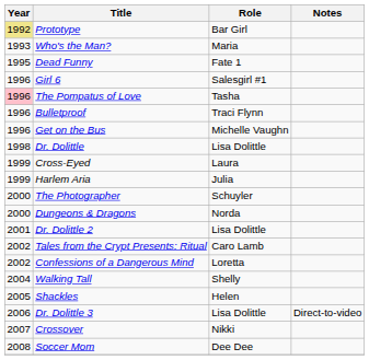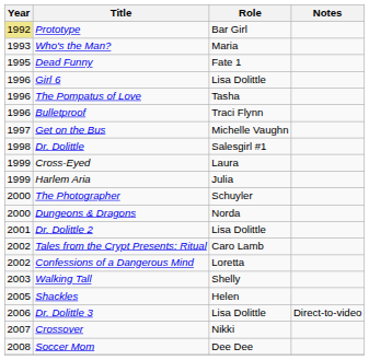Girl 6 | Role: Salesgirl #1 -> Lisa Dolittle
The Pompatus of Love | Year: pink background -> no background
Get on the Bus | Year: 1996 -> 1997
Dr. Dolittle | Role: Lisa Dolittle -> Salesgirl #1
Walking Tall | Year: 2004 -> 2003
